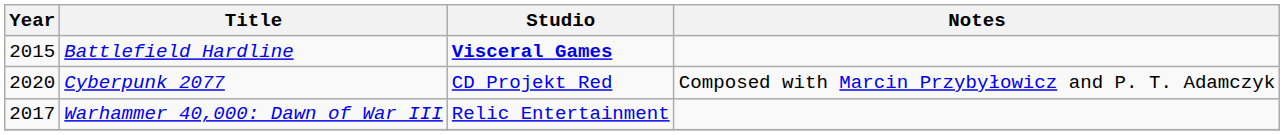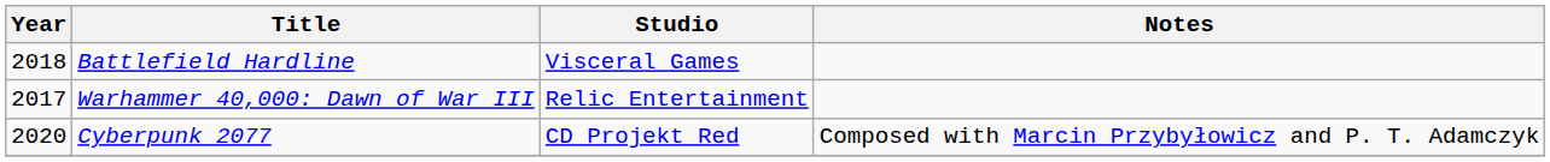Battlefield Hardline | Year: 2015 -> 2018
Battlefield Hardline | Studio: bold -> normal
rows swapped: Warhammer 40,000: Dawn of War III <-> Cyberpunk 2077
